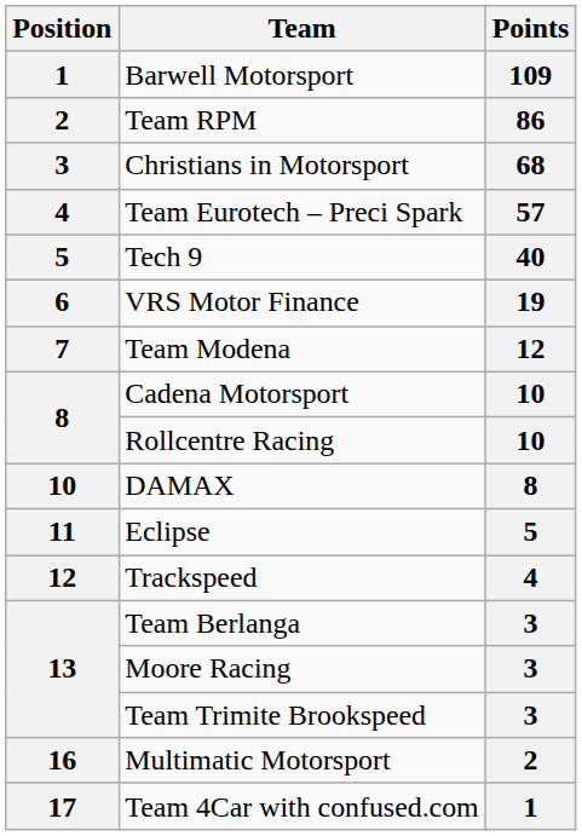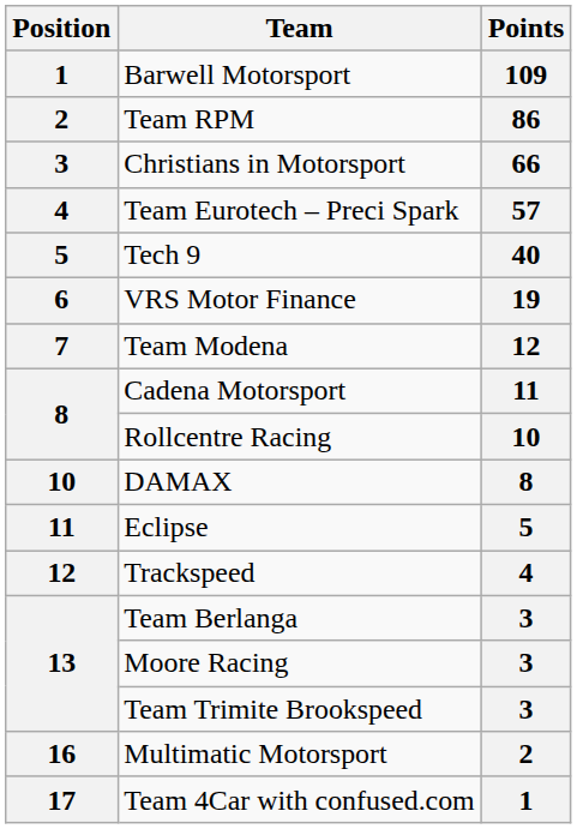Christians in Motorsport | Points: 68 -> 66
Cadena Motorsport | Points: 10 -> 11
